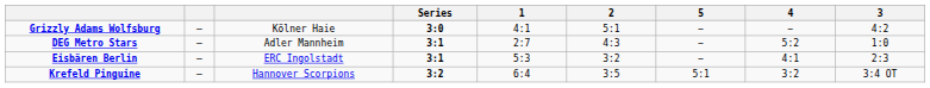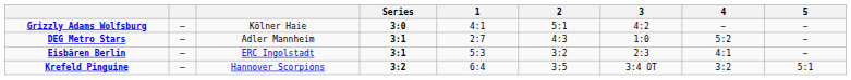columns swapped: 3 <-> 5
